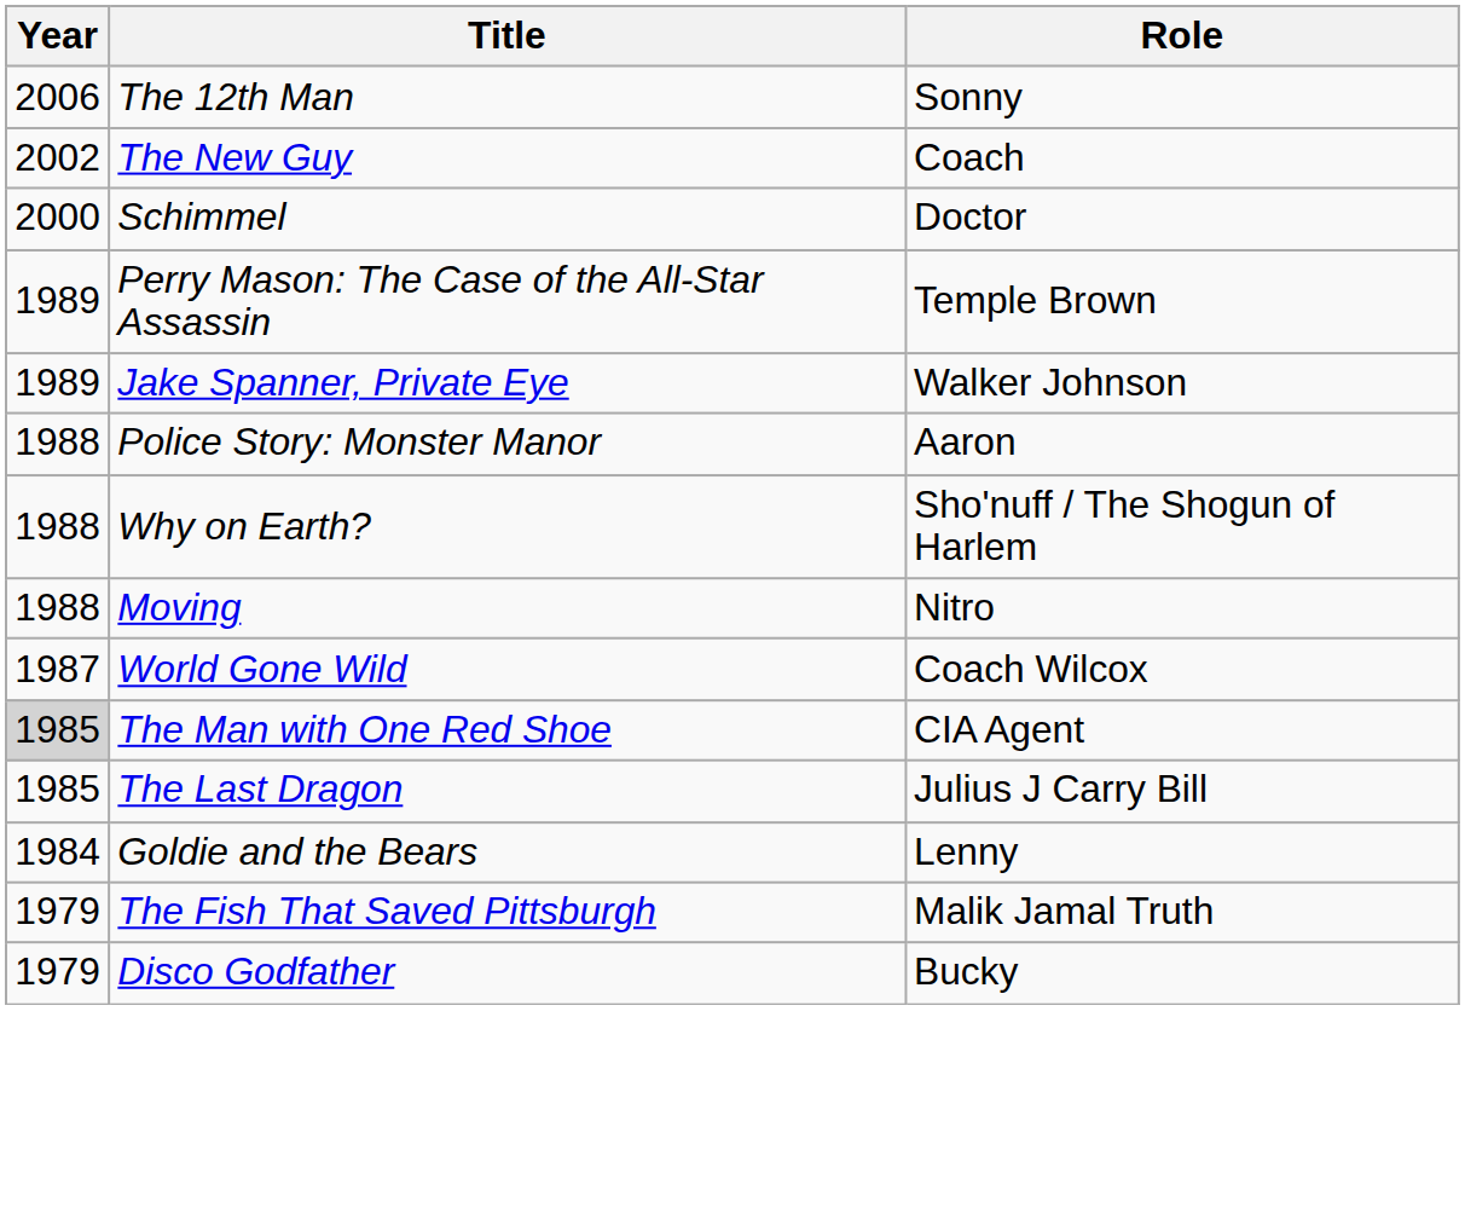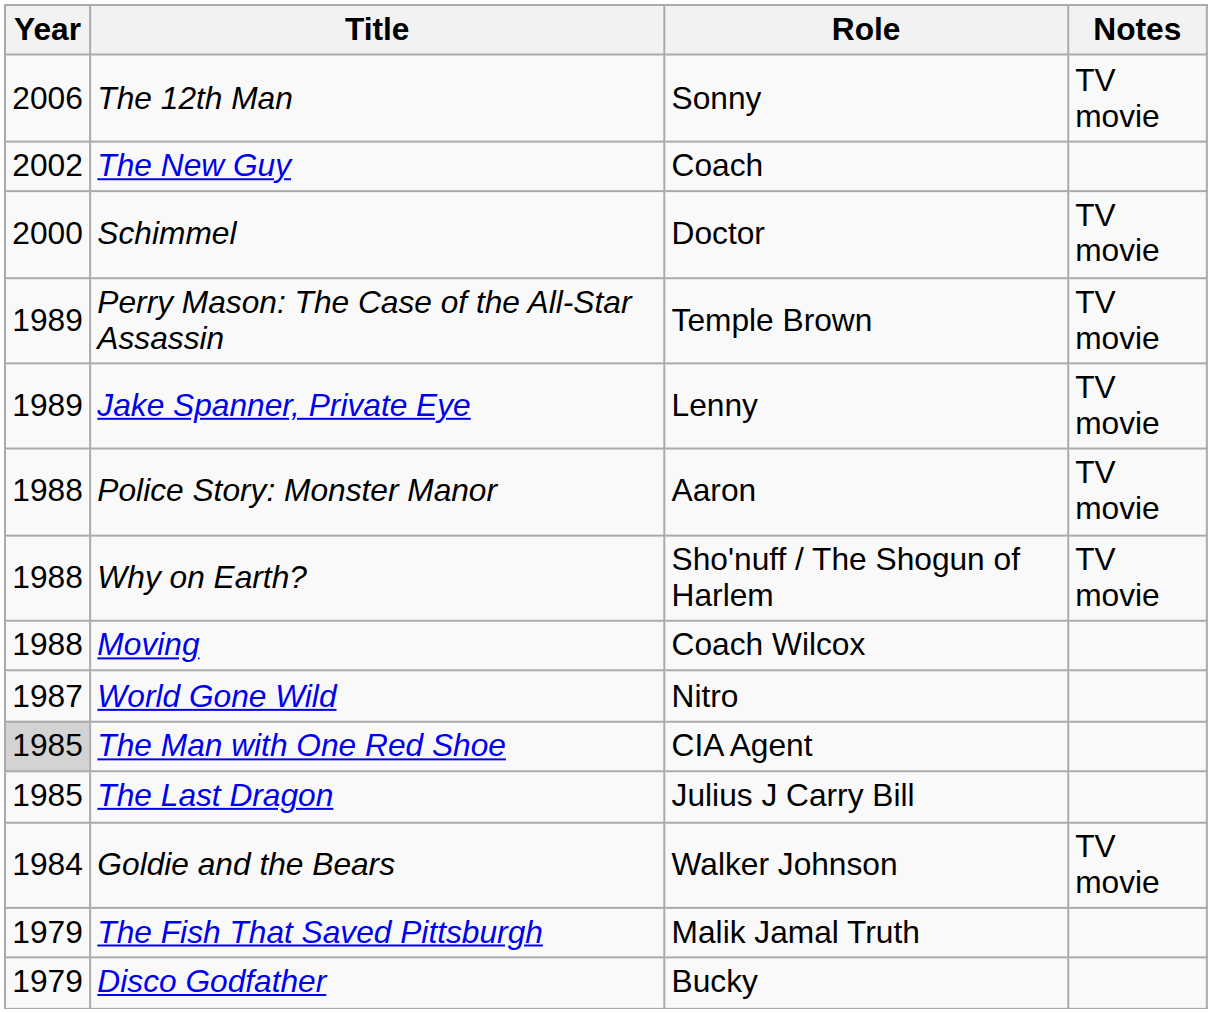+ column: Notes | TV movie | TV movie | TV movie | TV movie | TV movie | TV movie | TV movie
Jake Spanner, Private Eye | Role: Walker Johnson -> Lenny
Moving | Role: Nitro -> Coach Wilcox
World Gone Wild | Role: Coach Wilcox -> Nitro
Goldie and the Bears | Role: Lenny -> Walker Johnson
